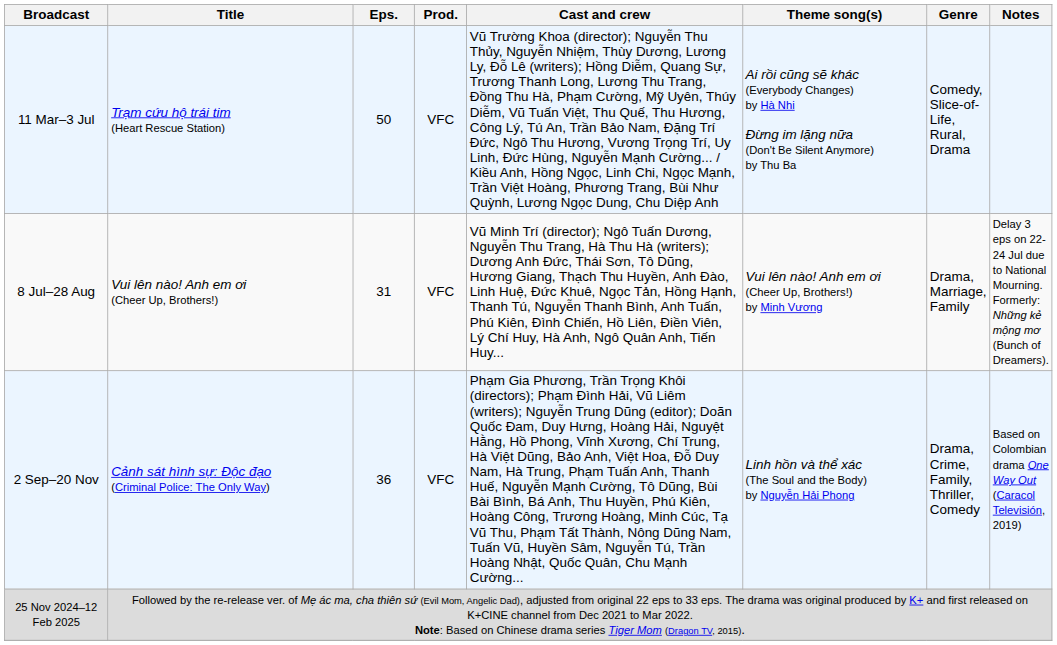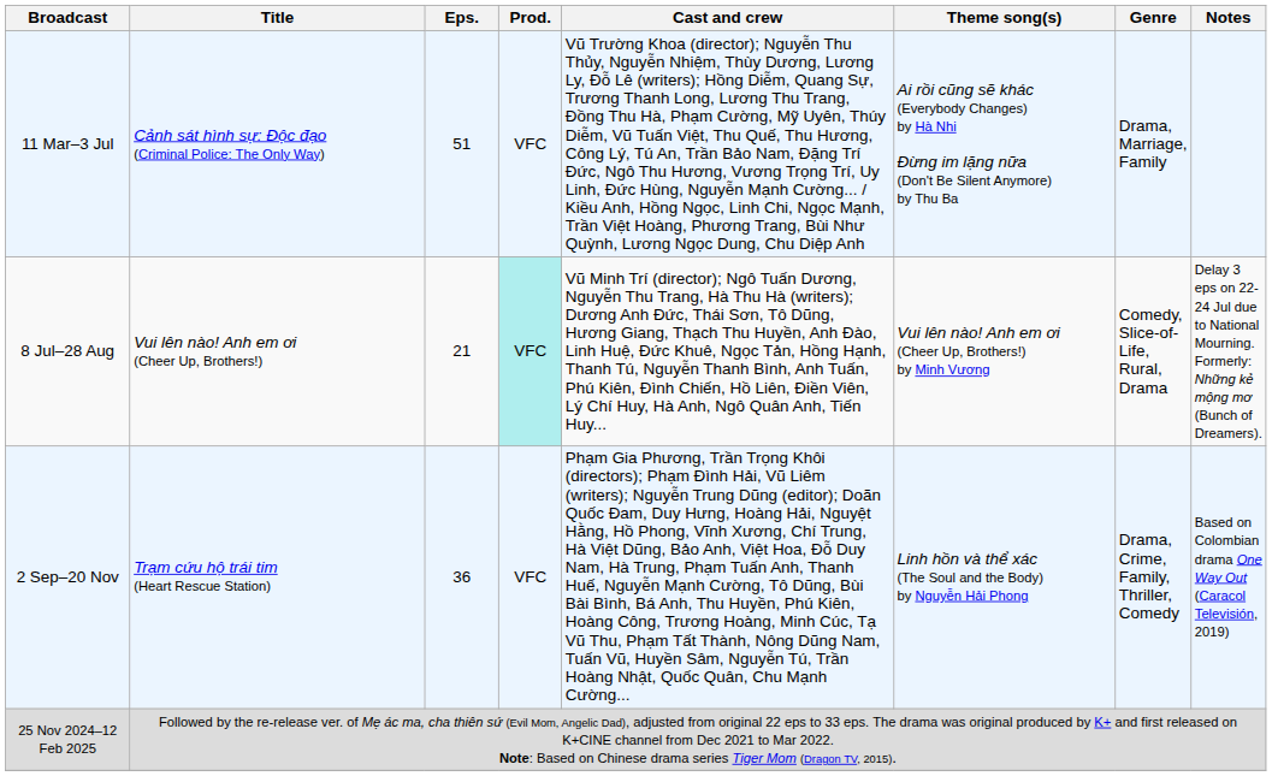11 Mar–3 Jul | Title: Trạm cứu hộ trái tim (Heart Rescue Station) -> Cảnh sát hình sự: Độc đạo (Criminal Police: The Only Way)
11 Mar–3 Jul | Eps.: 50 -> 51
11 Mar–3 Jul | Genre: Comedy, Slice-of-Life, Rural, Drama -> Drama, Marriage, Family
8 Jul–28 Aug | Eps.: 31 -> 21
8 Jul–28 Aug | Prod.: no background -> paleturquoise background
8 Jul–28 Aug | Genre: Drama, Marriage, Family -> Comedy, Slice-of-Life, Rural, Drama
2 Sep–20 Nov | Title: Cảnh sát hình sự: Độc đạo (Criminal Police: The Only Way) -> Trạm cứu hộ trái tim (Heart Rescue Station)
